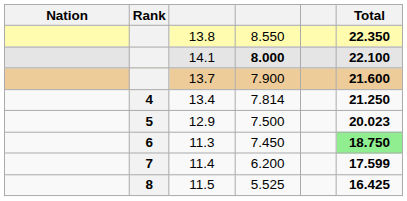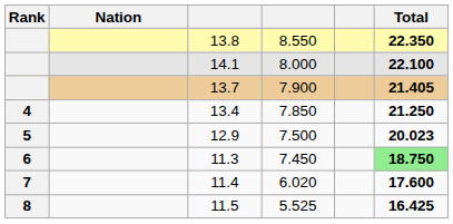columns swapped: Rank <-> Nation
14.1 | column 4: bold -> normal
13.7 | Total: 21.600 -> 21.405
13.4 | column 4: 7.814 -> 7.850
11.4 | column 4: 6.200 -> 6.020
11.4 | Total: 17.599 -> 17.600
